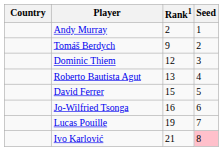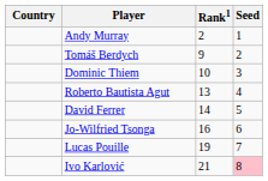Dominic Thiem | Rank1: 12 -> 10
David Ferrer | Rank1: 15 -> 14
